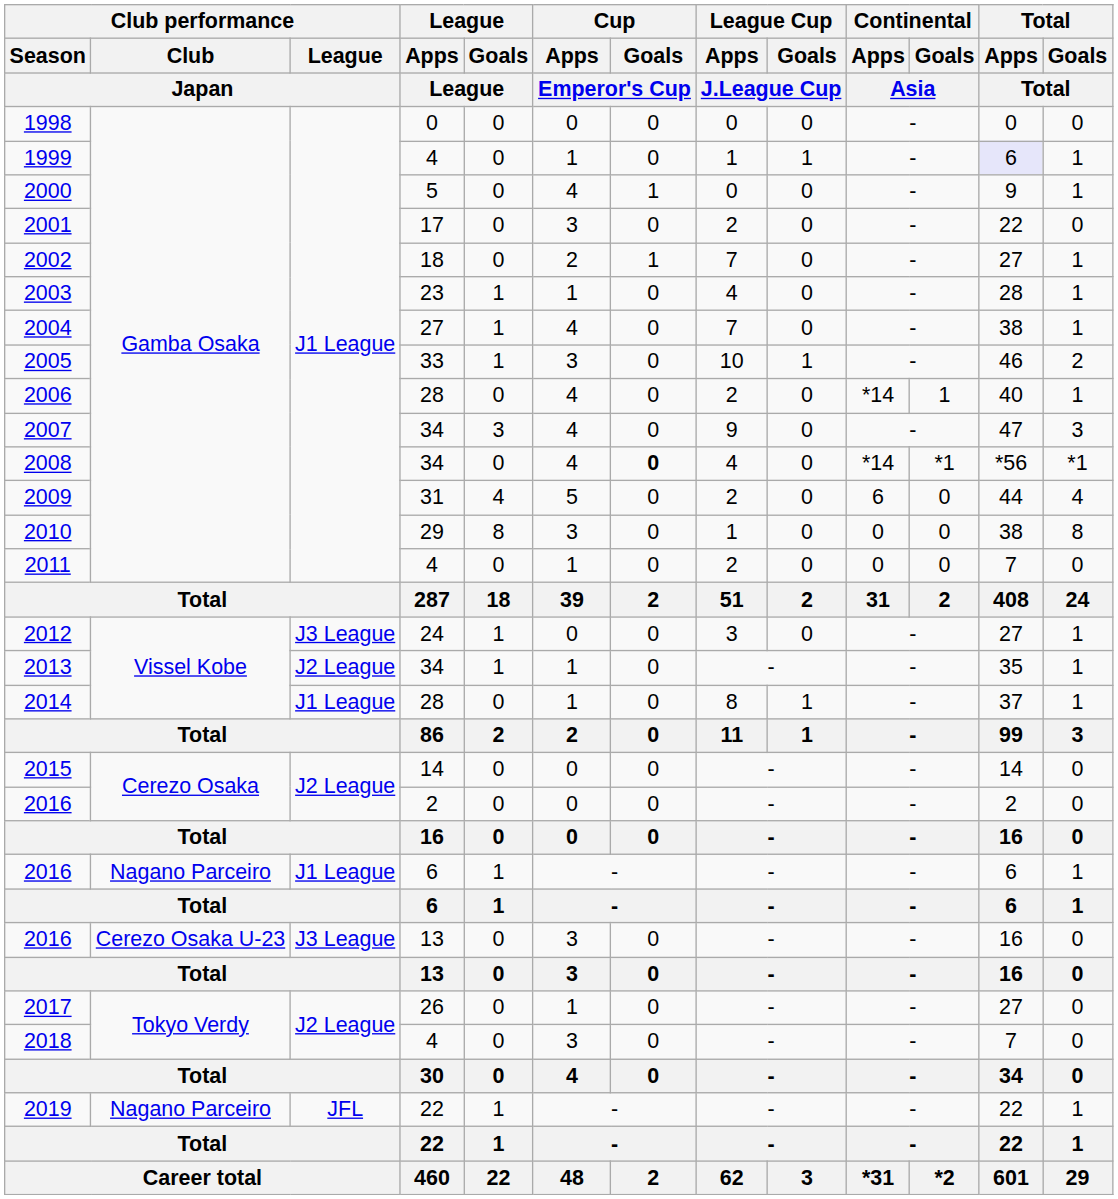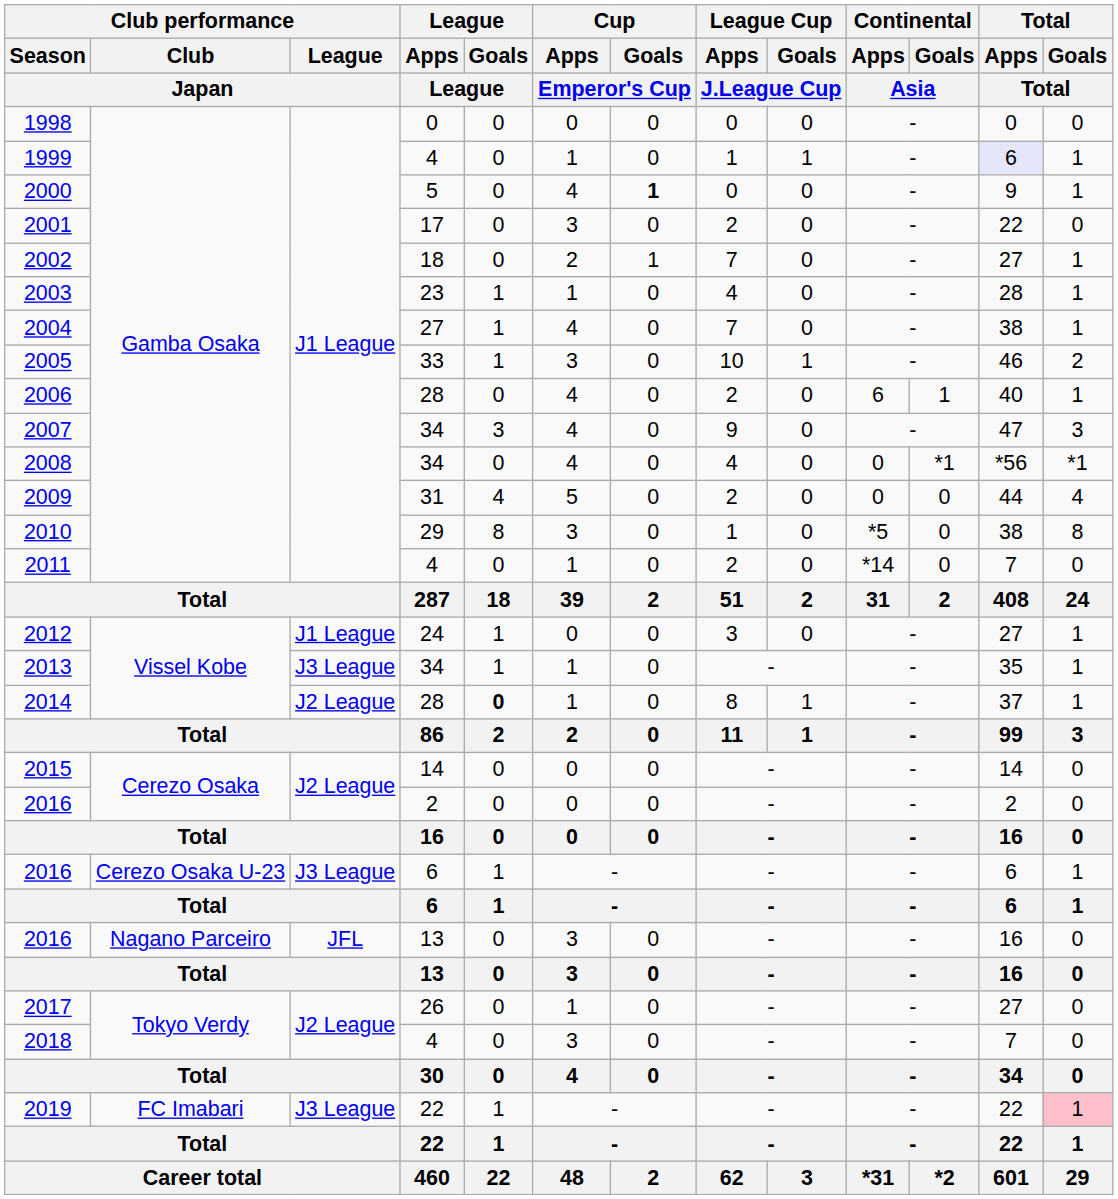2000 | Cup / Goals / Emperor's Cup: normal -> bold
2006 | Continental / Apps / Asia: *14 -> 6
2008 | Cup / Goals / Emperor's Cup: bold -> normal
2008 | Continental / Apps / Asia: *14 -> 0
2009 | Continental / Apps / Asia: 6 -> 0
2010 | Continental / Apps / Asia: 0 -> *5
2011 | Continental / Apps / Asia: 0 -> *14
2012 | Club performance / League / Japan: J3 League -> J1 League
2013 | Club performance / League / Japan: J2 League -> J3 League
2014 | Club performance / League / Japan: J1 League -> J2 League
2014 | League / Goals / League: normal -> bold
2016 / 6 | Club performance / Club / Japan: Nagano Parceiro -> Cerezo Osaka U-23
2016 / 6 | Club performance / League / Japan: J1 League -> J3 League
2016 / 13 | Club performance / Club / Japan: Cerezo Osaka U-23 -> Nagano Parceiro
2016 / 13 | Club performance / League / Japan: J3 League -> JFL
2019 | Club performance / Club / Japan: Nagano Parceiro -> FC Imabari
2019 | Club performance / League / Japan: JFL -> J3 League
2019 | Total / Goals / Total: no background -> pink background
